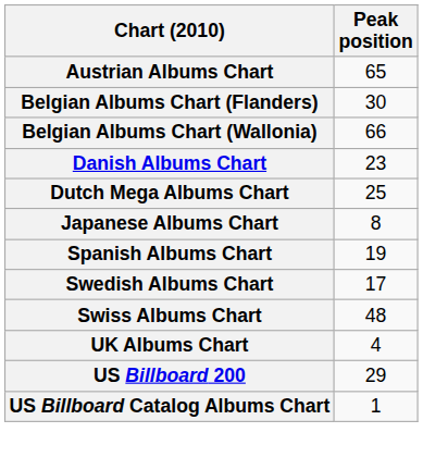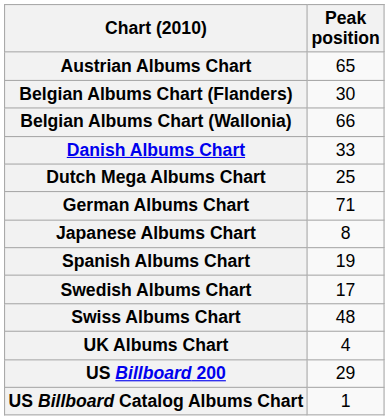Danish Albums Chart | Peak position: 23 -> 33
+ row: German Albums Chart | 71
